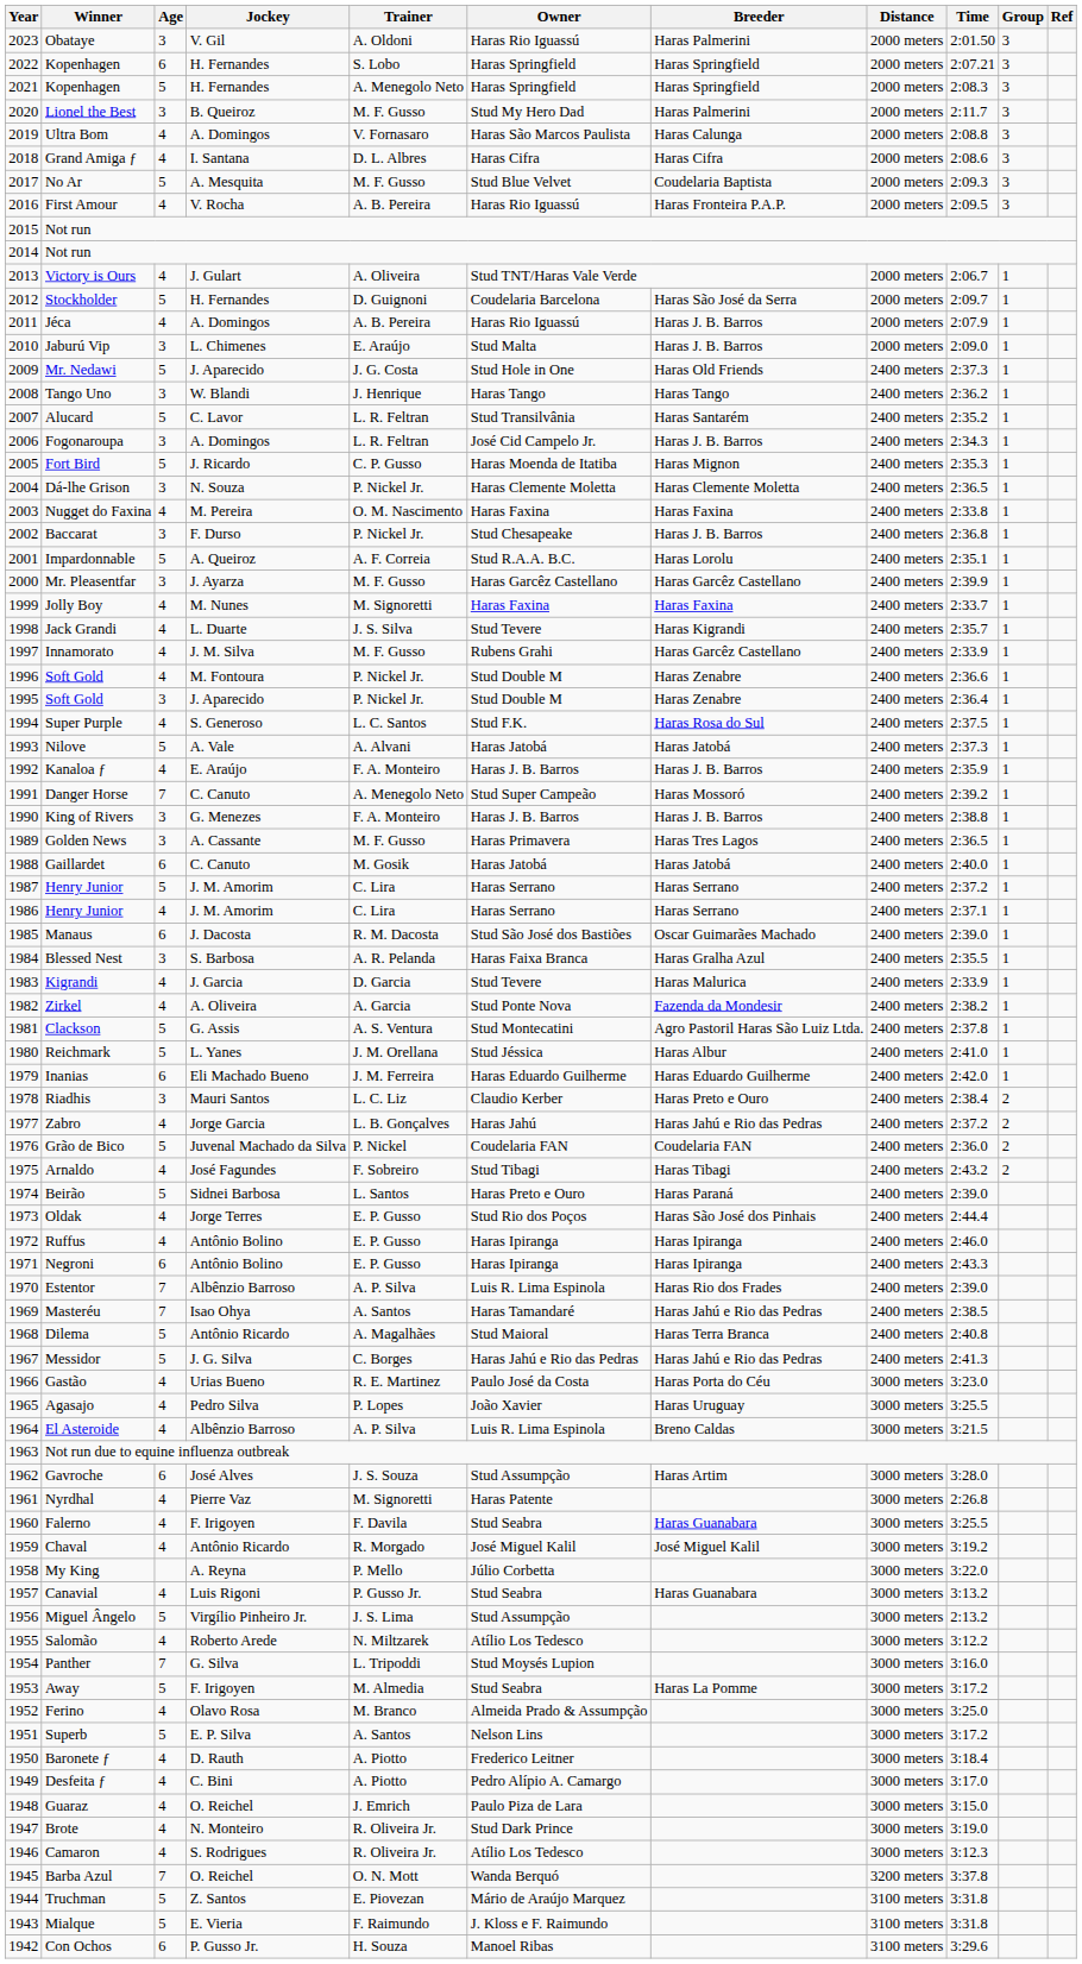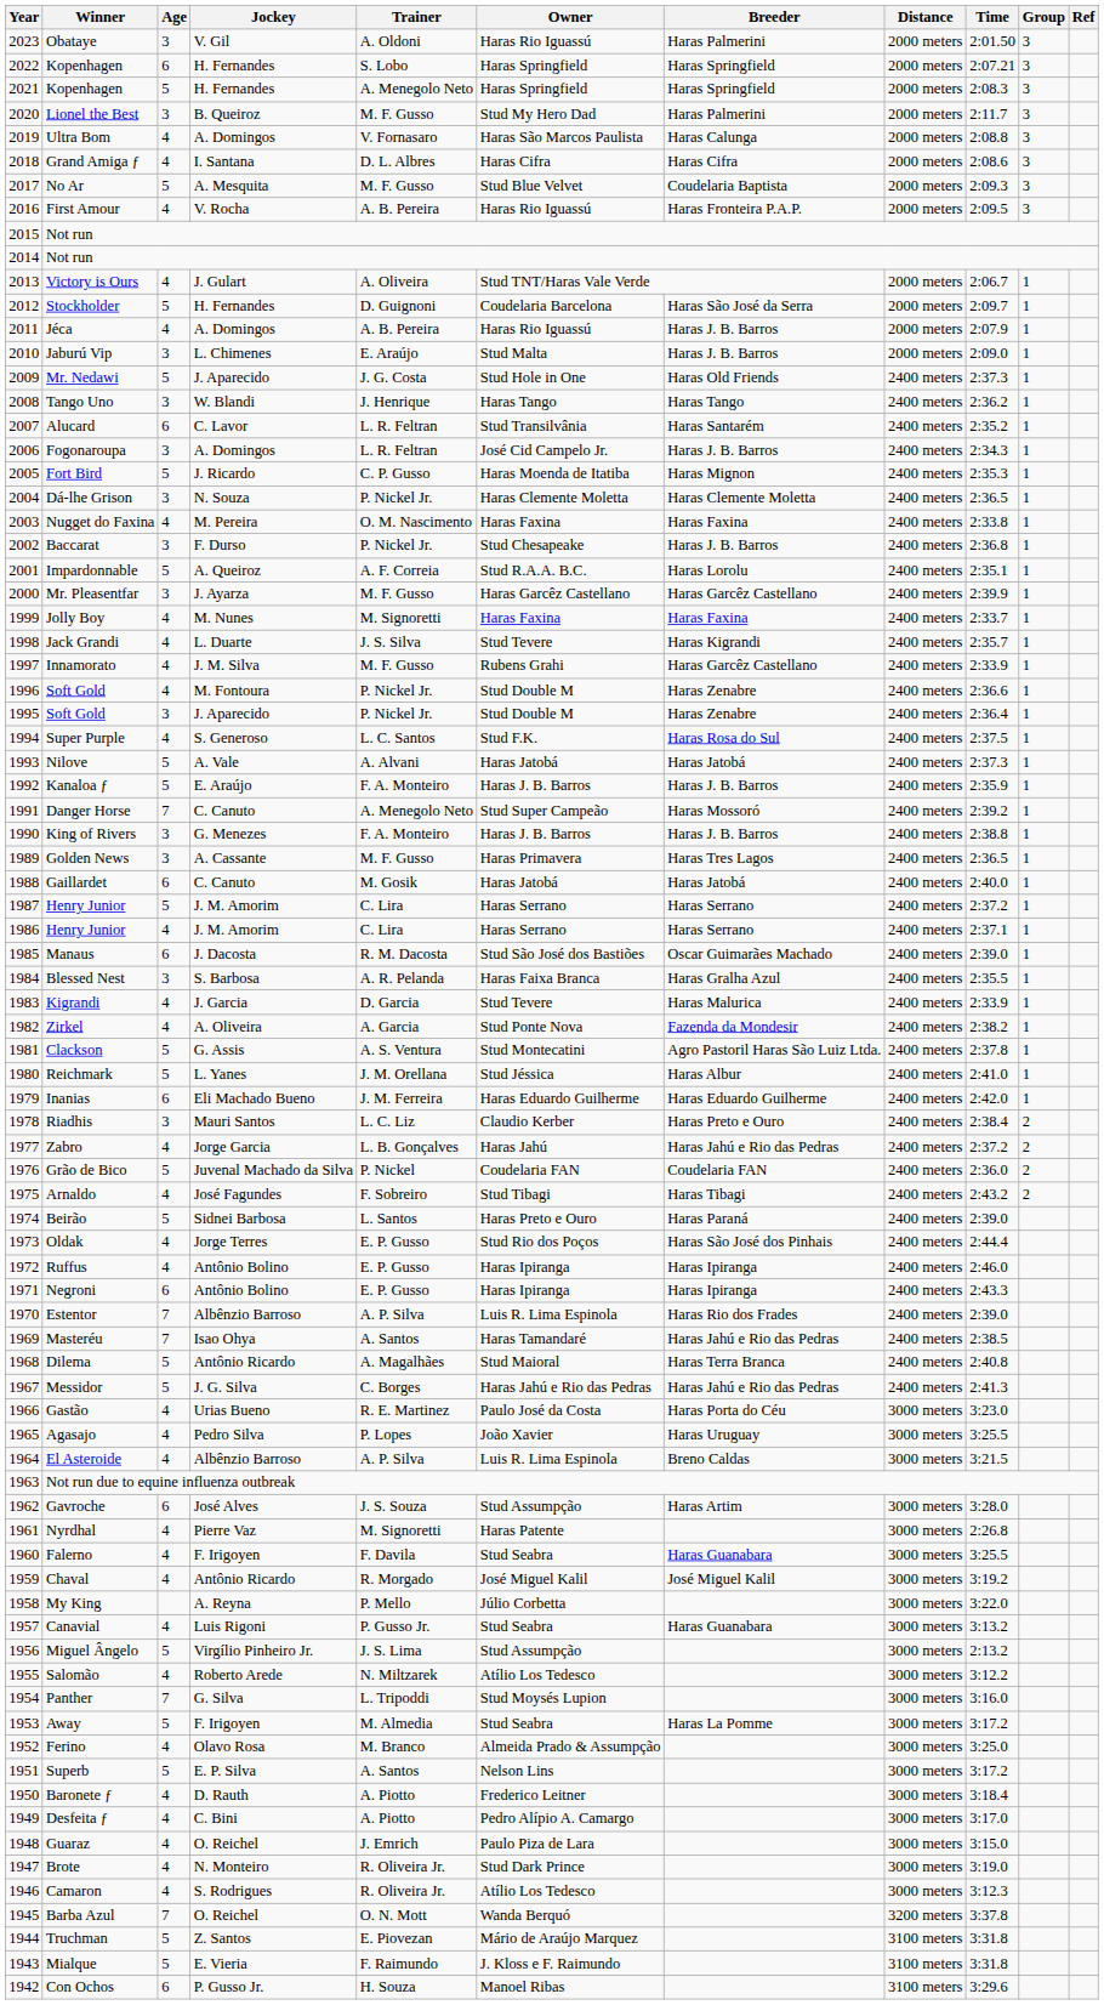Alucard | Age: 5 -> 6
Kanaloa ƒ | Age: 4 -> 5
